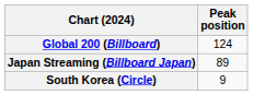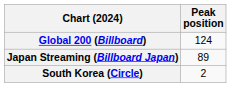South Korea (Circle) | Peak position: 9 -> 2
